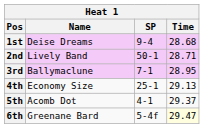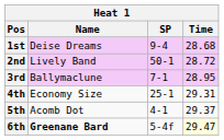2nd | Time: 28.71 -> 28.72
4th | Time: 29.13 -> 29.31
6th | Name: normal -> bold
